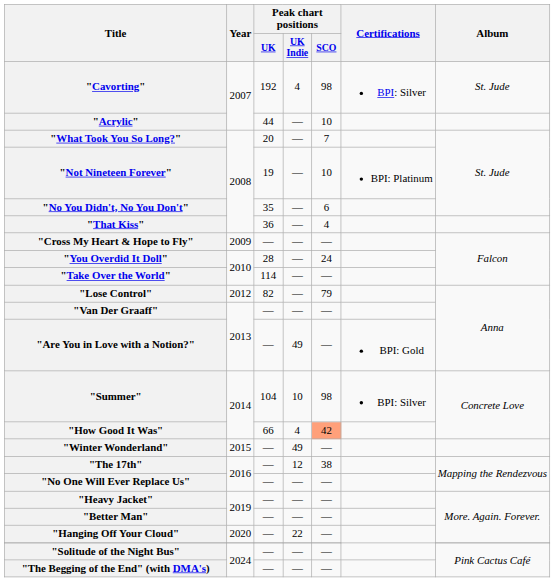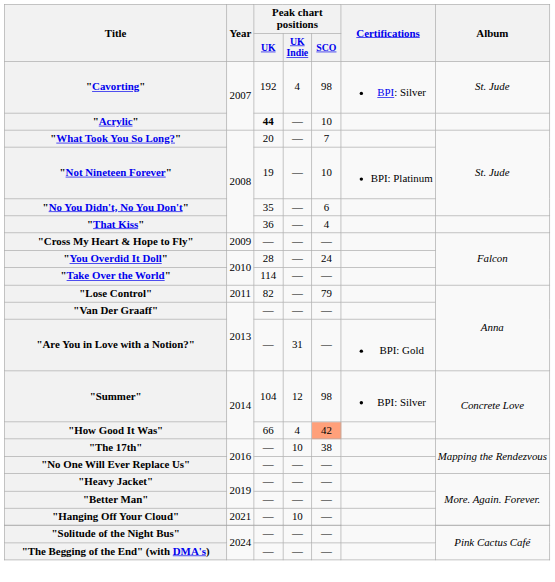"Acrylic" | Peak chart positions / UK: normal -> bold
"Lose Control" | Year: 2012 -> 2011
"Are You in Love with a Notion?" | Peak chart positions / UK Indie: 49 -> 31
"Summer" | Peak chart positions / UK Indie: 10 -> 12
- row: "Winter Wonderland" | 2015 | — | 49 | —
"The 17th" | Peak chart positions / UK Indie: 12 -> 10
"Hanging Off Your Cloud" | Year: 2020 -> 2021
"Hanging Off Your Cloud" | Peak chart positions / UK Indie: 22 -> 10
